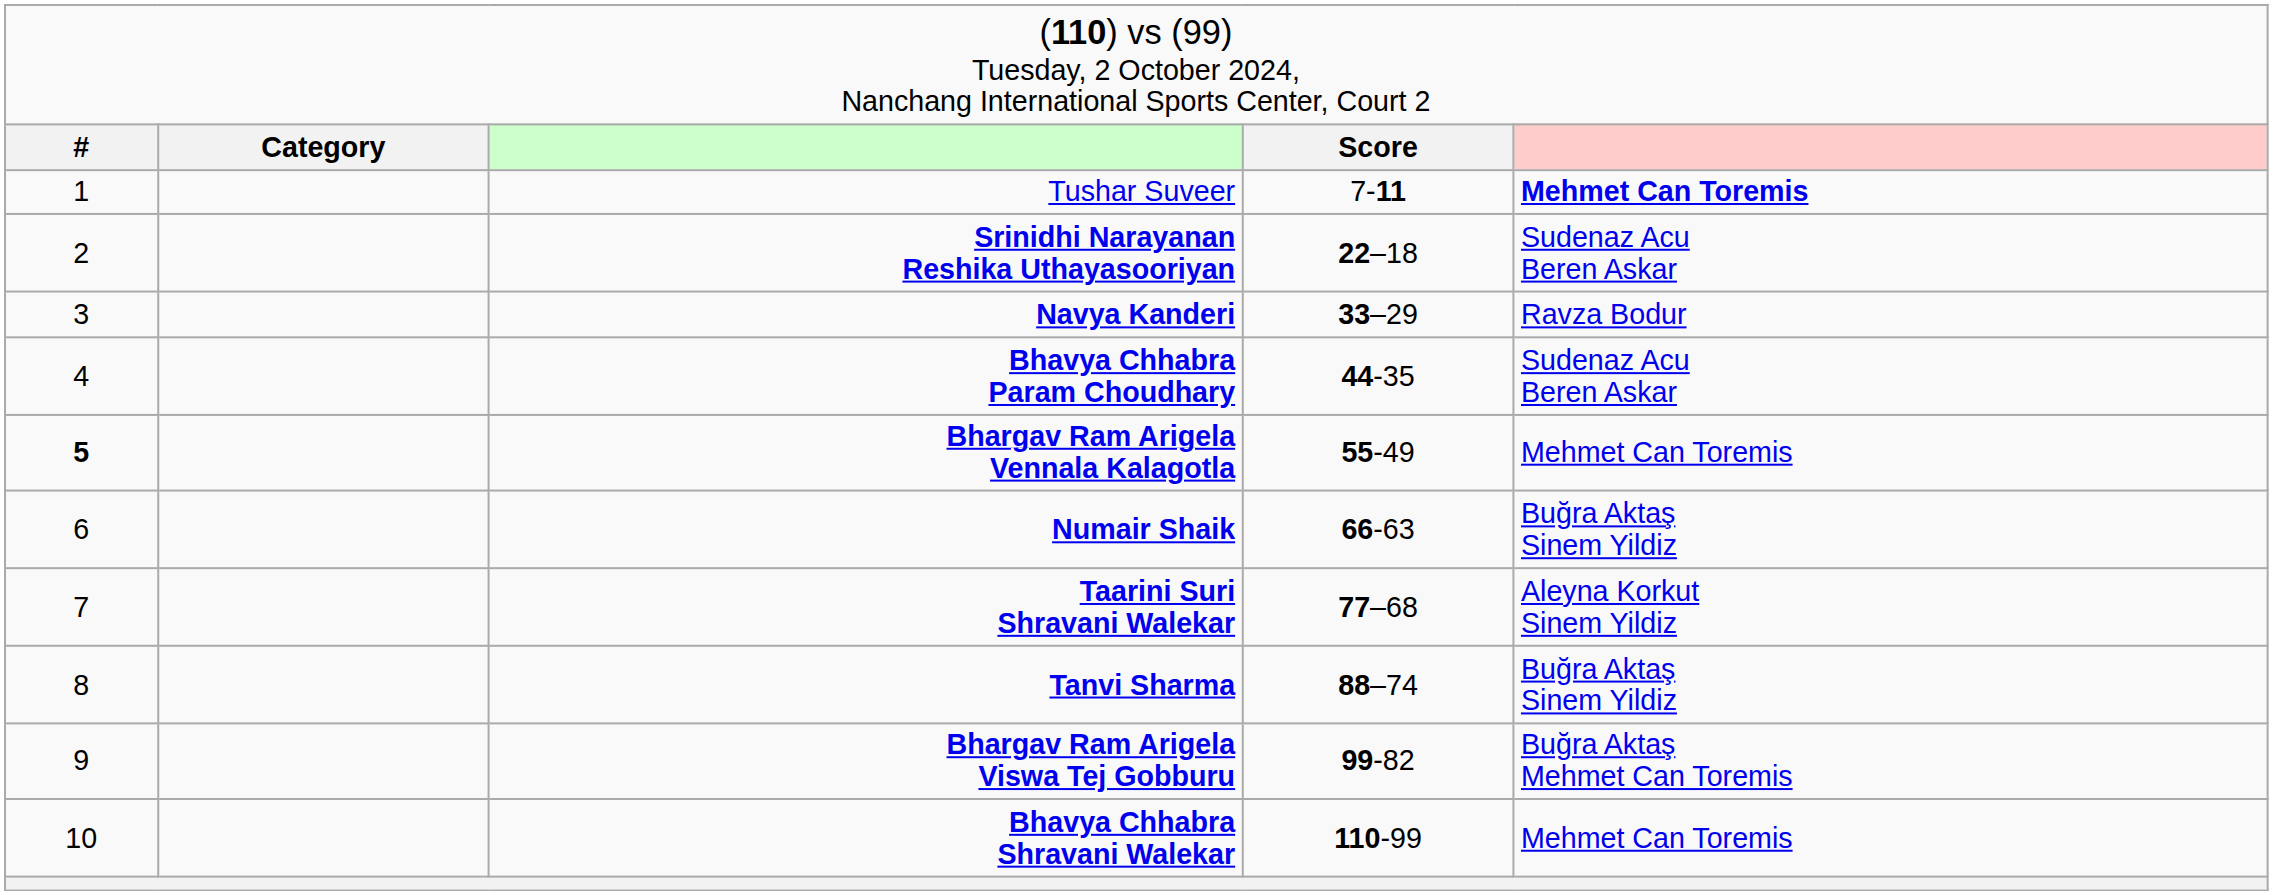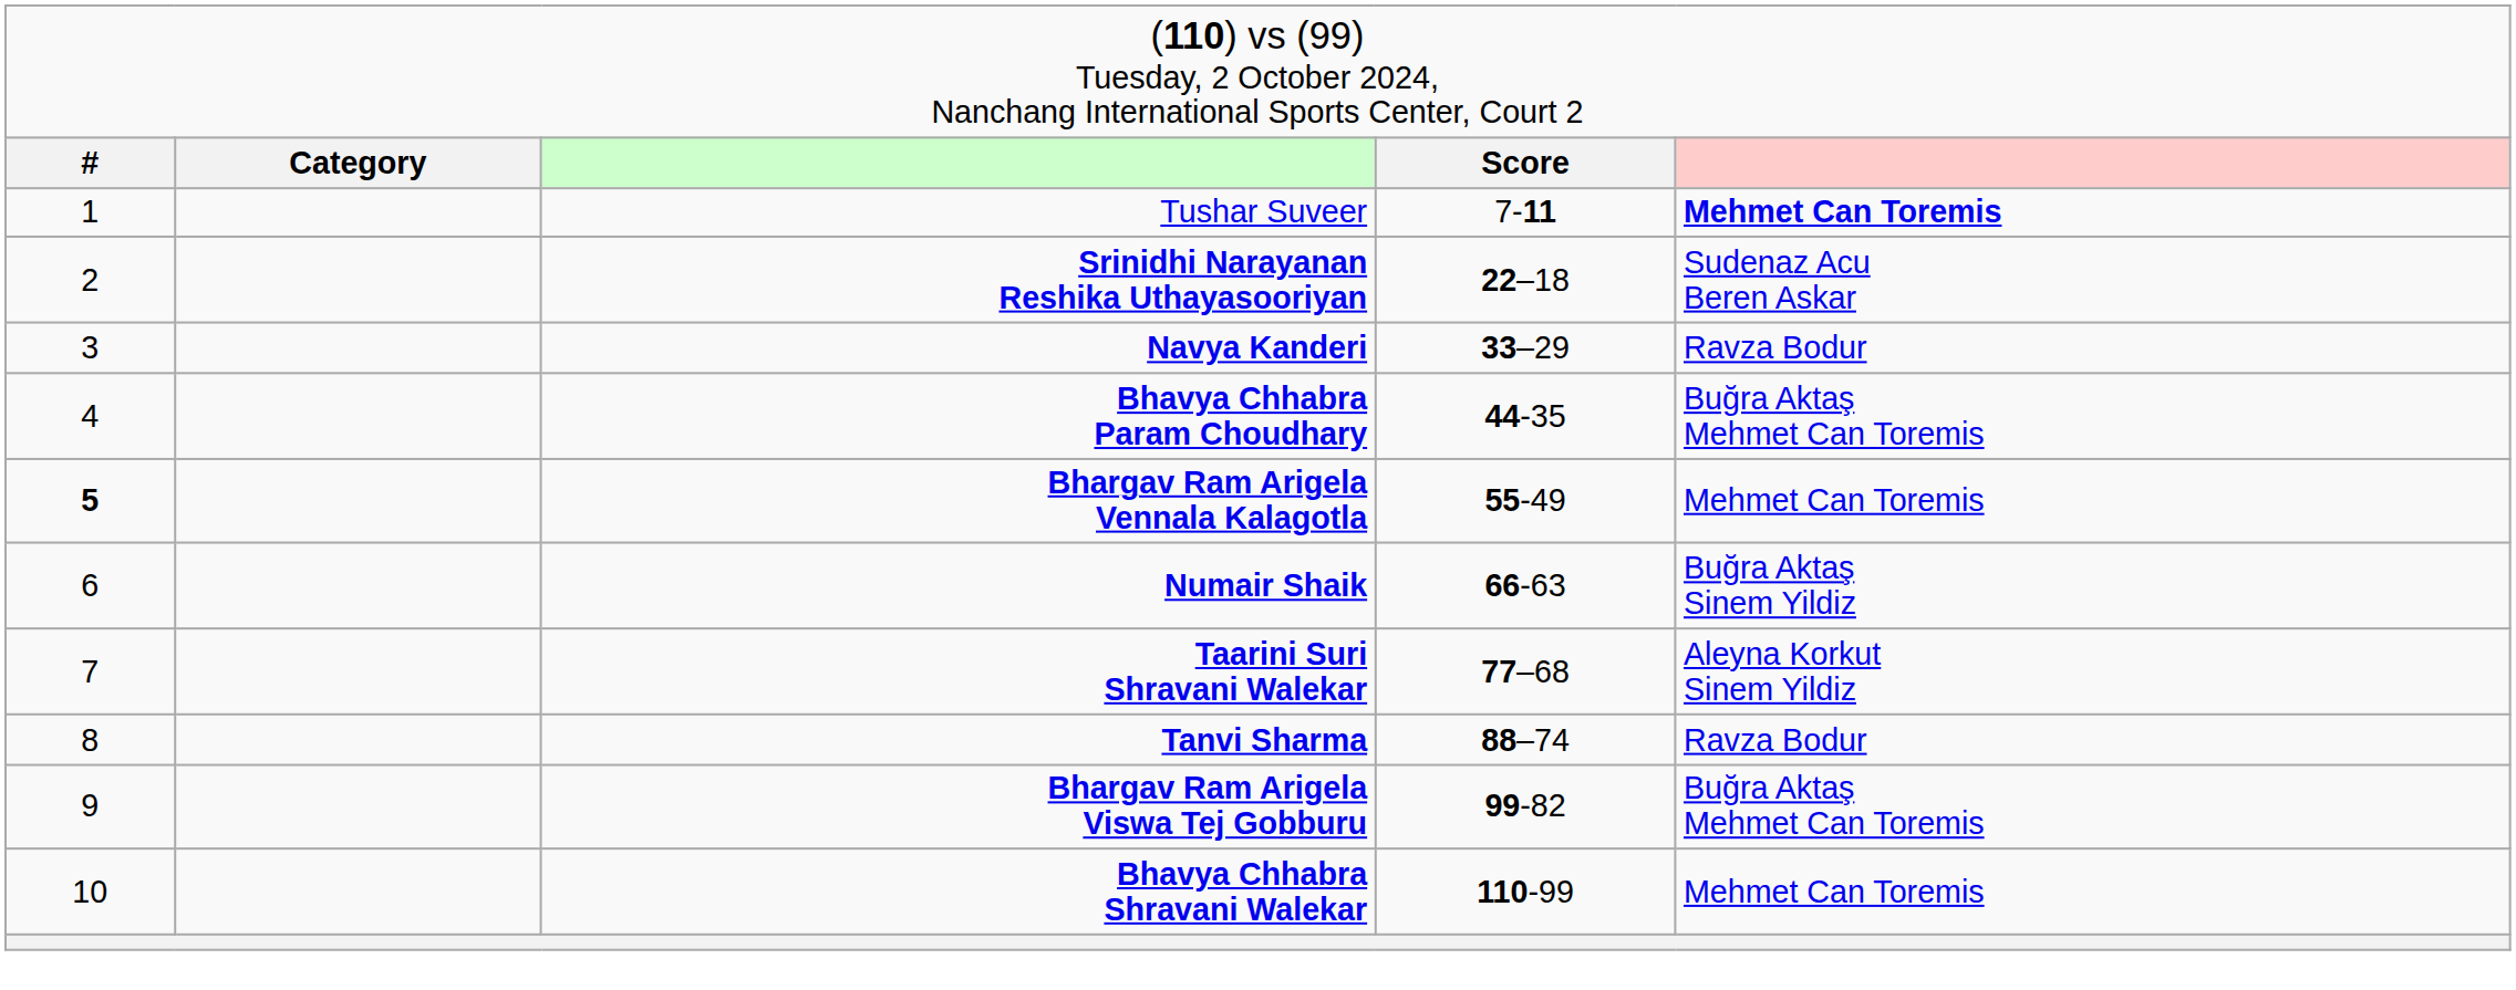Bhavya Chhabra Param Choudhary | column 5: Sudenaz Acu Beren Askar -> Buğra Aktaş Mehmet Can Toremis
Tanvi Sharma | column 5: Buğra Aktaş Sinem Yildiz -> Ravza Bodur
